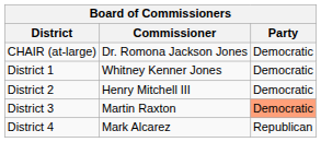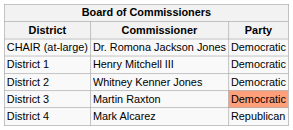District 1 | Commissioner: Whitney Kenner Jones -> Henry Mitchell III
District 2 | Commissioner: Henry Mitchell III -> Whitney Kenner Jones
